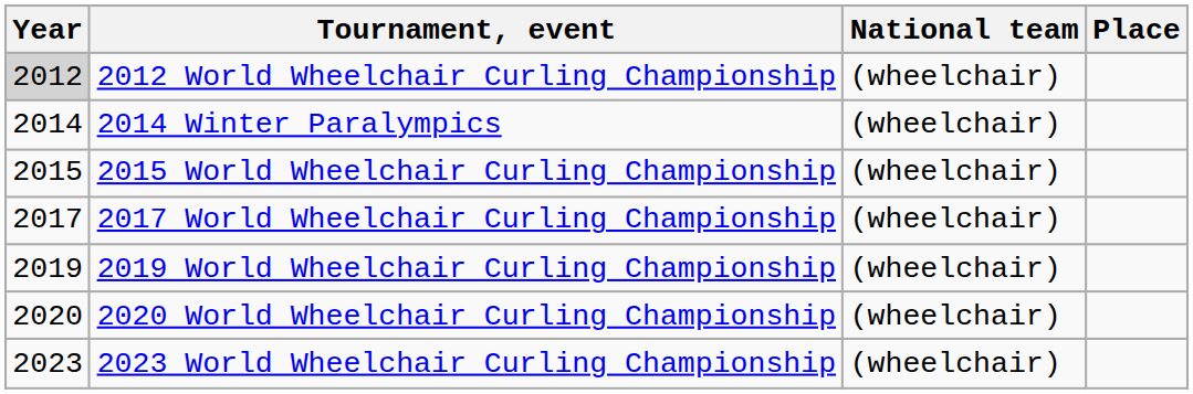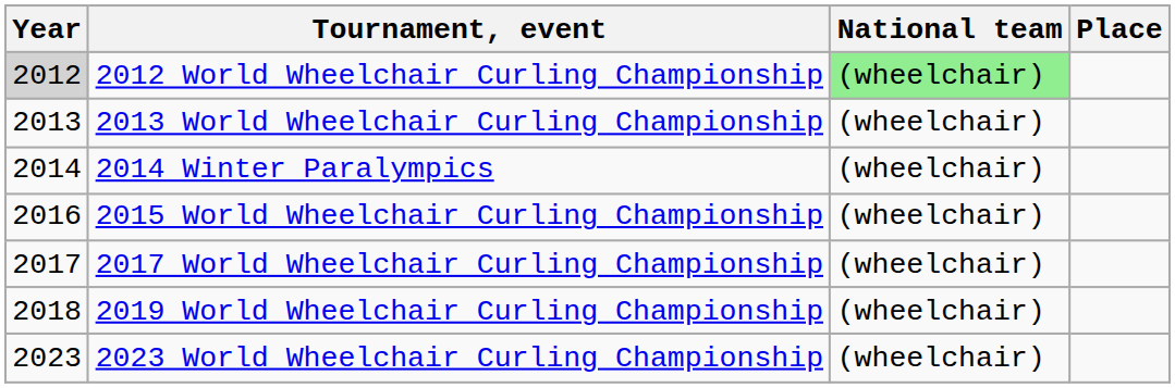2012 World Wheelchair Curling Championship | National team: no background -> lightgreen background
+ row: 2013 | 2013 World Wheelchair Curling Championship | (wheelchair)
2015 World Wheelchair Curling Championship | Year: 2015 -> 2016
2019 World Wheelchair Curling Championship | Year: 2019 -> 2018
- row: 2020 | 2020 World Wheelchair Curling Championship | (wheelchair)
